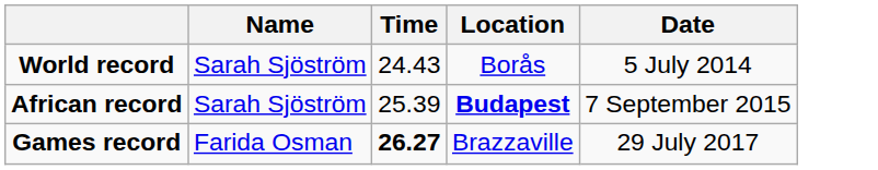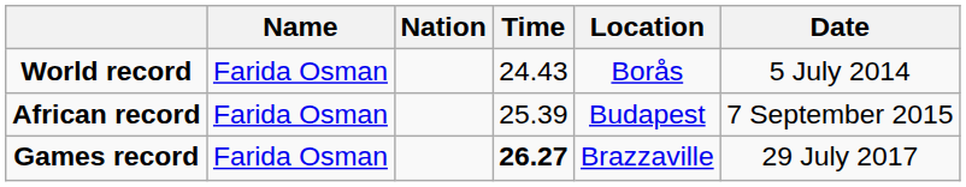+ column: Nation
World record | Name: Sarah Sjöström -> Farida Osman
African record | Name: Sarah Sjöström -> Farida Osman
African record | Location: bold -> normal
